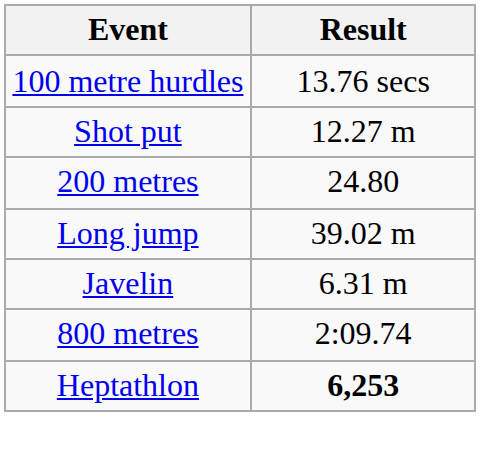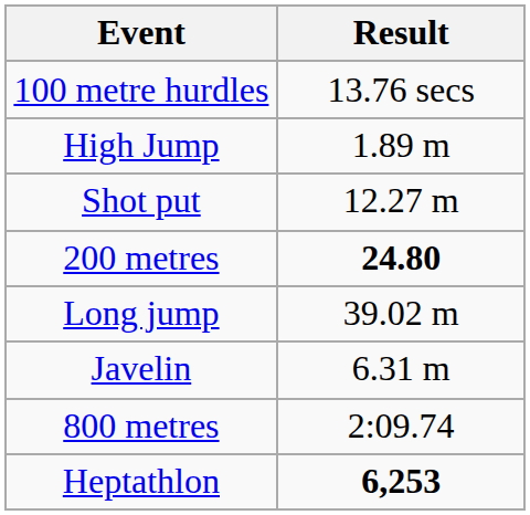+ row: High Jump | 1.89 m
200 metres | Result: normal -> bold
